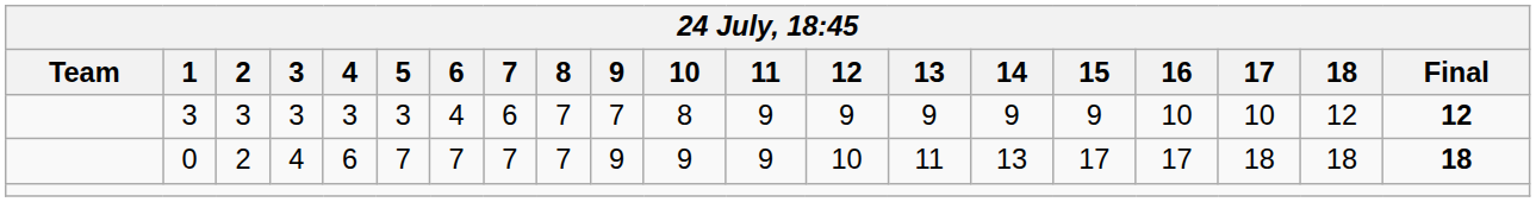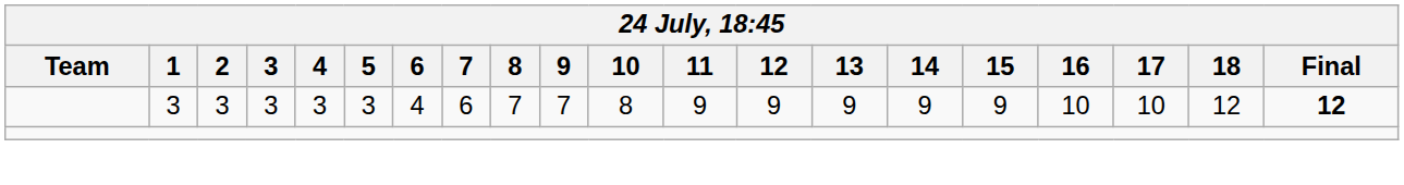- row: 0 | 2 | 4 | 6 | 7 | 7 | 7 | 7 | 9 | 9 | 9 | 10 | 11 | 13 | 17 | 17 | 18 | 18 | 18
